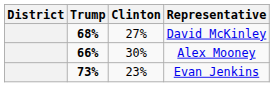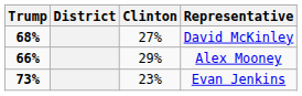columns swapped: District <-> Trump
Alex Mooney | Clinton: 30% -> 29%
